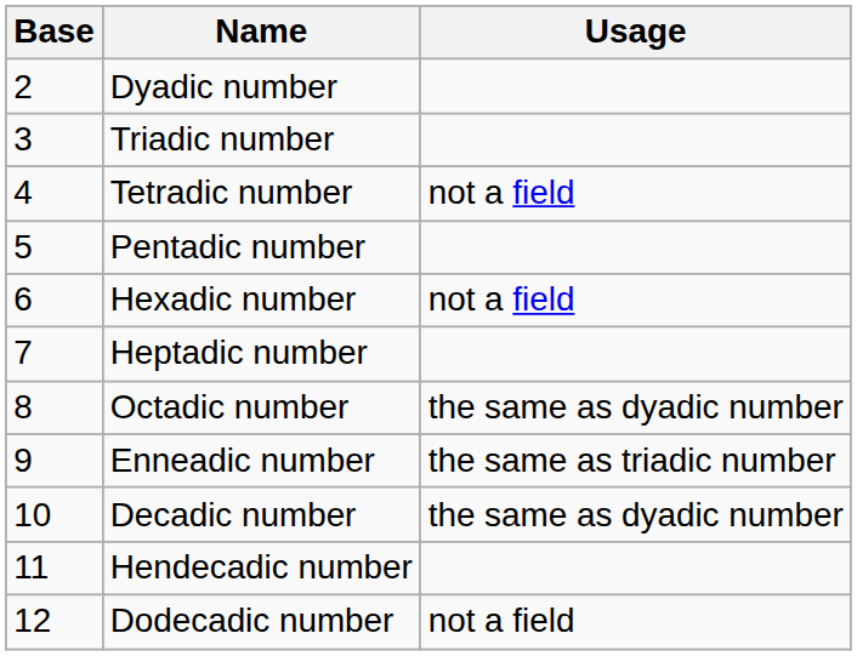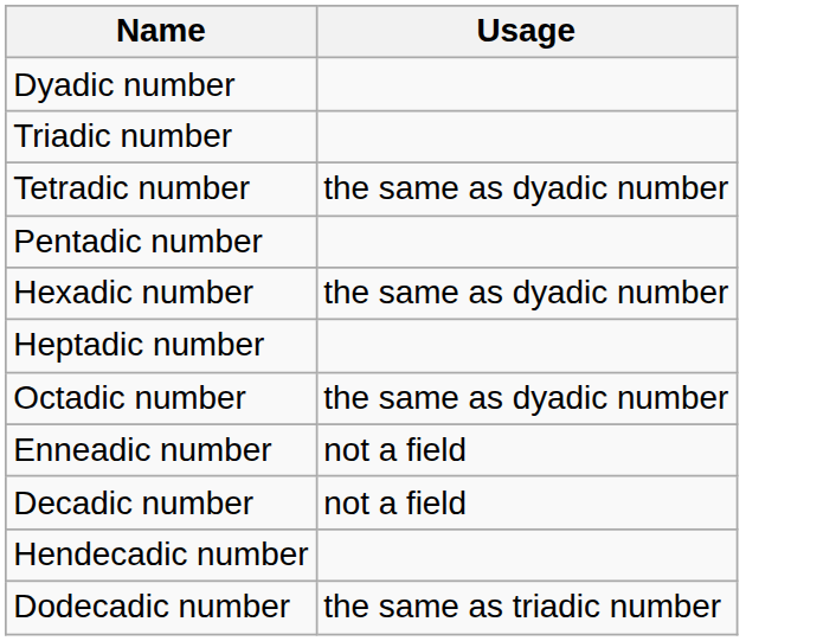- column: Base | 2 | 3 | 4 | 5 | 6 | 7 | 8 | 9 | 10 | 11 | 12
Tetradic number | Usage: not a field -> the same as dyadic number
Hexadic number | Usage: not a field -> the same as dyadic number
Enneadic number | Usage: the same as triadic number -> not a field
Decadic number | Usage: the same as dyadic number -> not a field
Dodecadic number | Usage: not a field -> the same as triadic number
